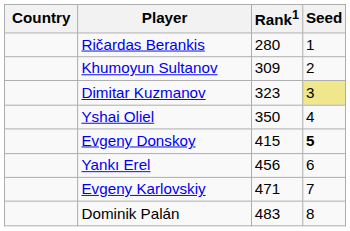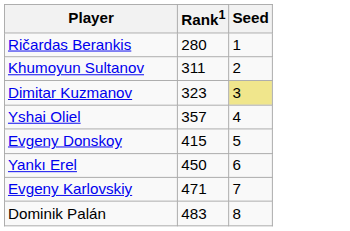- column: Country
Khumoyun Sultanov | Rank1: 309 -> 311
Yshai Oliel | Rank1: 350 -> 357
Evgeny Donskoy | Seed: bold -> normal
Yankı Erel | Rank1: 456 -> 450
